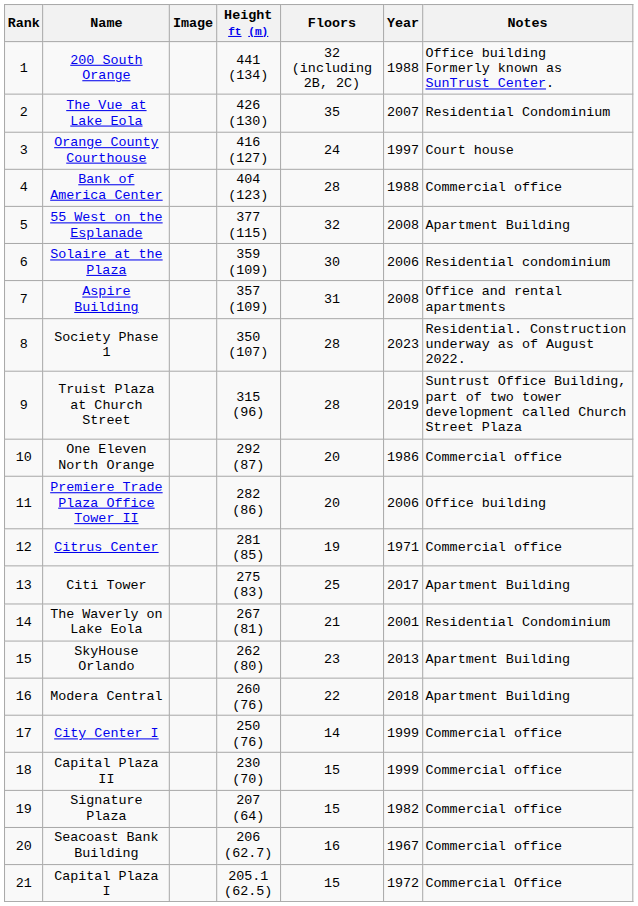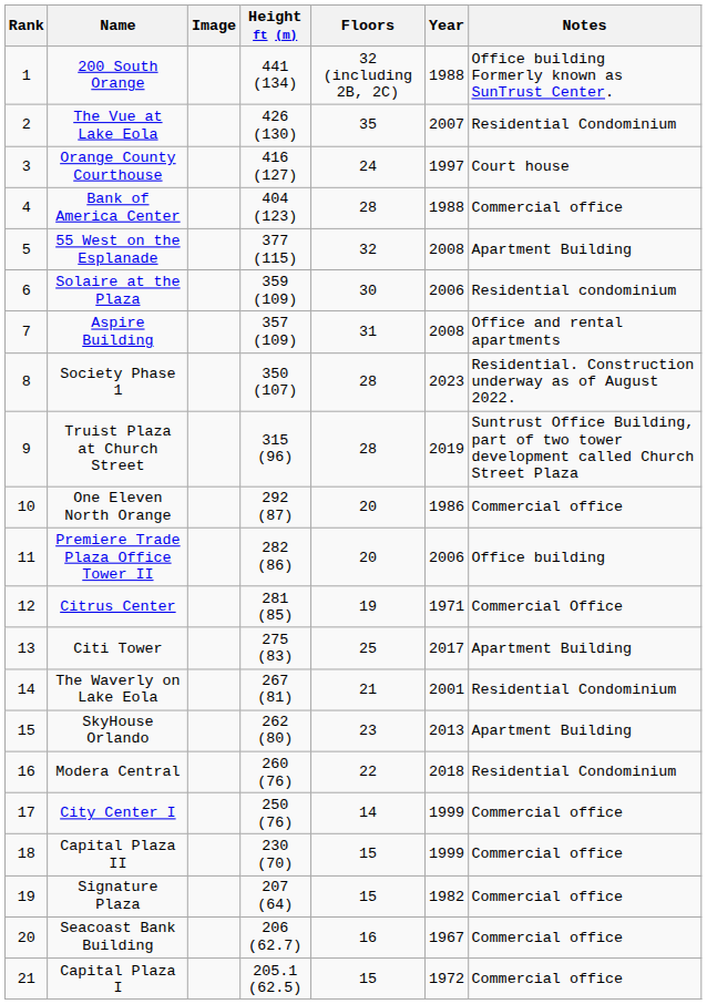Citrus Center | Notes: Commercial office -> Commercial Office
Modera Central | Notes: Apartment Building -> Residential Condominium
Capital Plaza I | Notes: Commercial Office -> Commercial office
